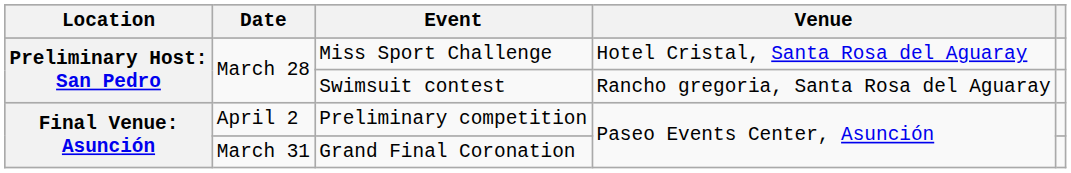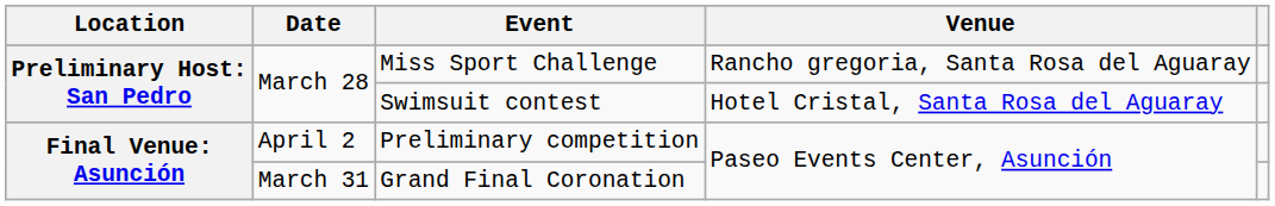Miss Sport Challenge | Venue: Hotel Cristal, Santa Rosa del Aguaray -> Rancho gregoria, Santa Rosa del Aguaray
Swimsuit contest | Venue: Rancho gregoria, Santa Rosa del Aguaray -> Hotel Cristal, Santa Rosa del Aguaray
